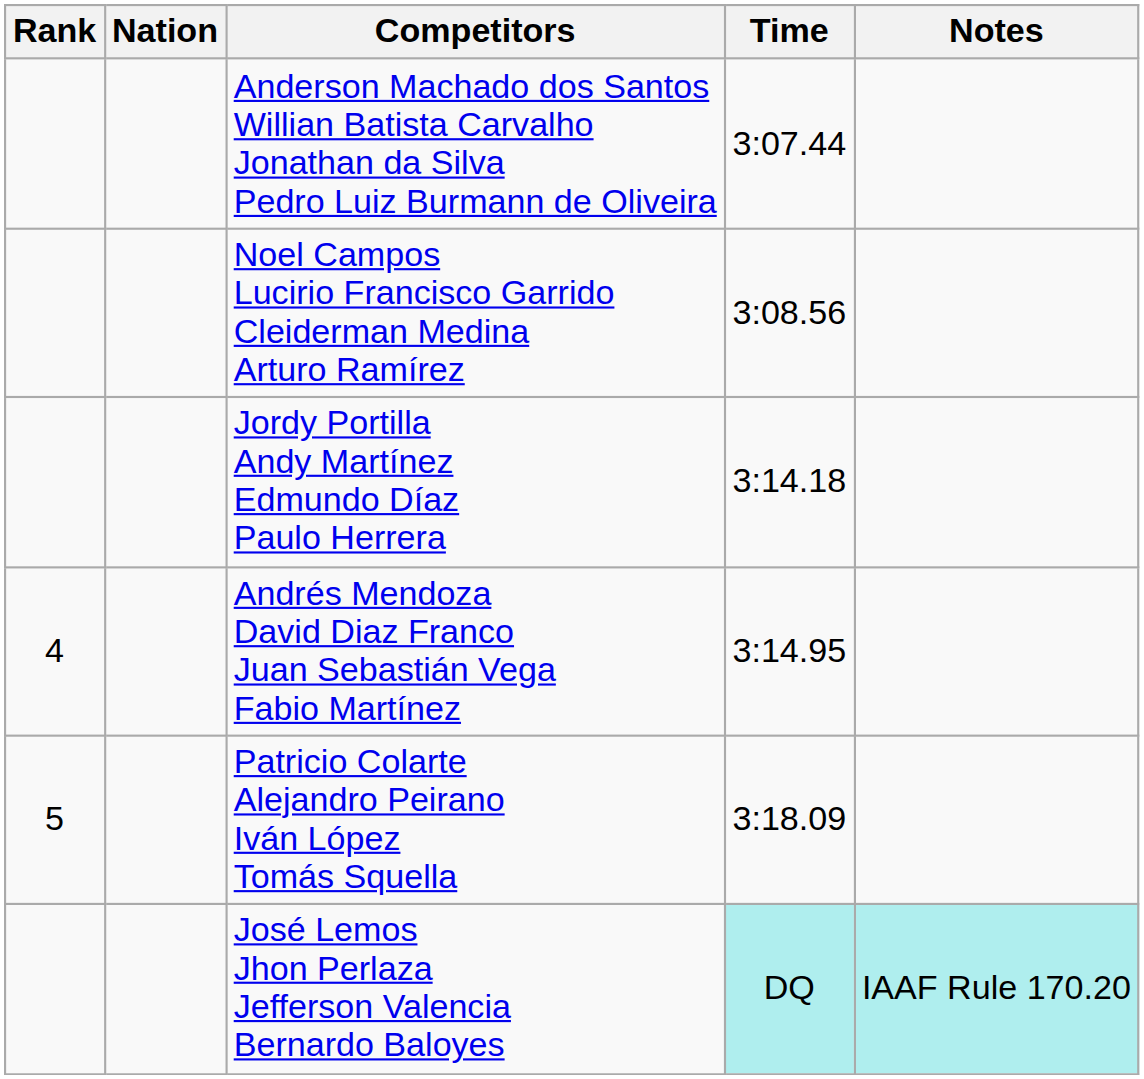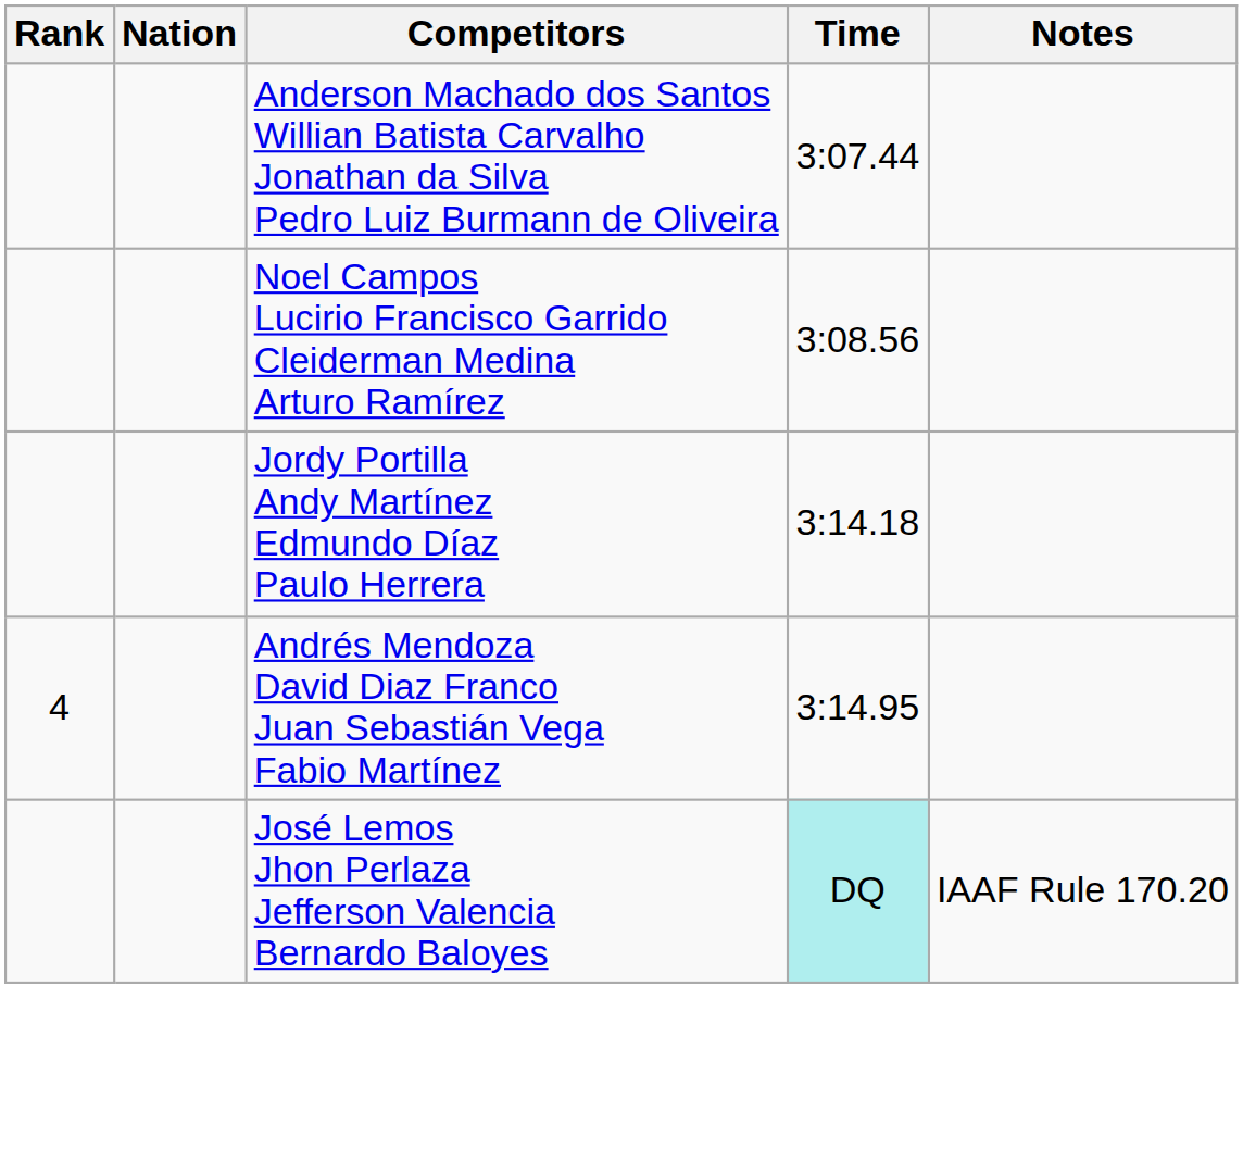- row: 5 | Patricio Colarte Alejandro Peirano Iván López Tomás Squella | 3:18.09
José Lemos Jhon Perlaza Jefferson Valencia Bernardo Baloyes | Notes: paleturquoise background -> no background
